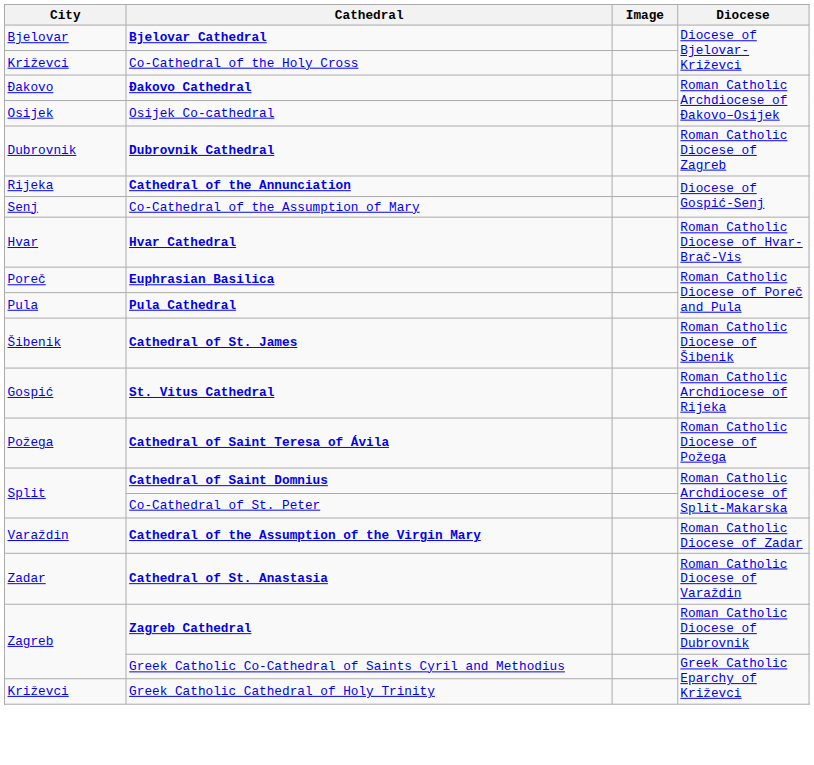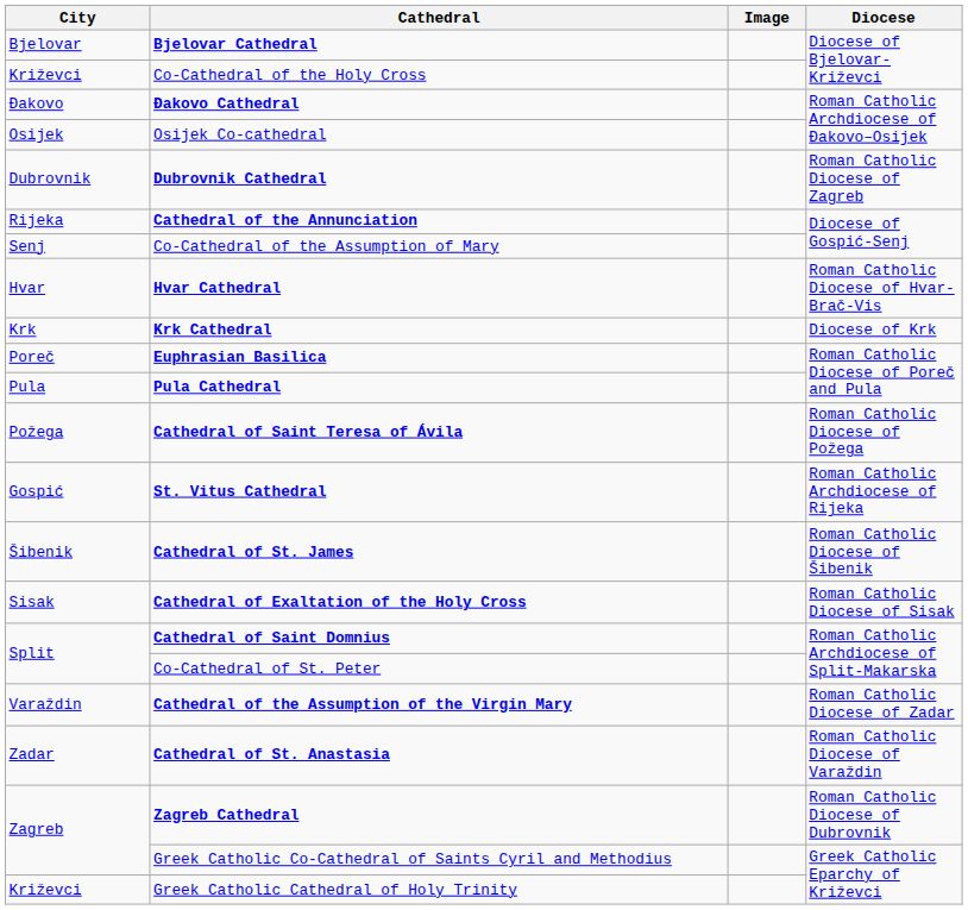+ row: Krk | Krk Cathedral | Diocese of Krk
rows swapped: Cathedral of Saint Teresa of Ávila <-> Cathedral of St. James
+ row: Sisak | Cathedral of Exaltation of the Holy Cross | Roman Catholic Diocese of Sisak
